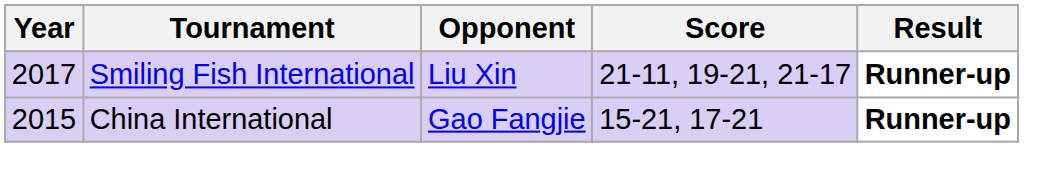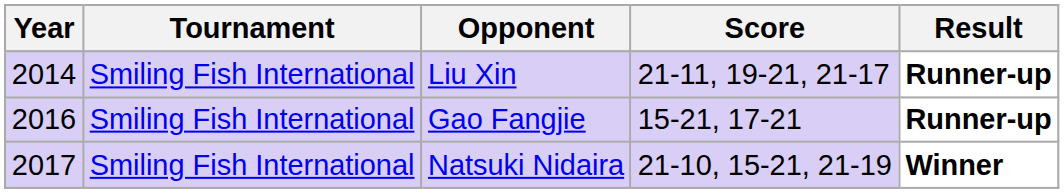Liu Xin | Year: 2017 -> 2014
Gao Fangjie | Year: 2015 -> 2016
Gao Fangjie | Tournament: China International -> Smiling Fish International
+ row: 2017 | Smiling Fish International | Natsuki Nidaira | 21-10, 15-21, 21-19 | Winner
